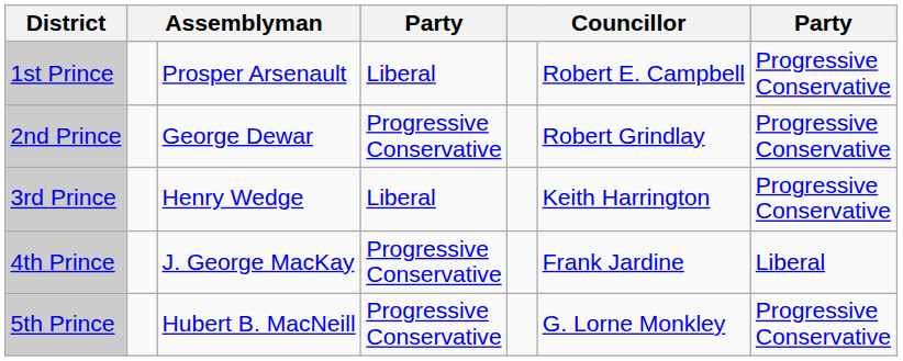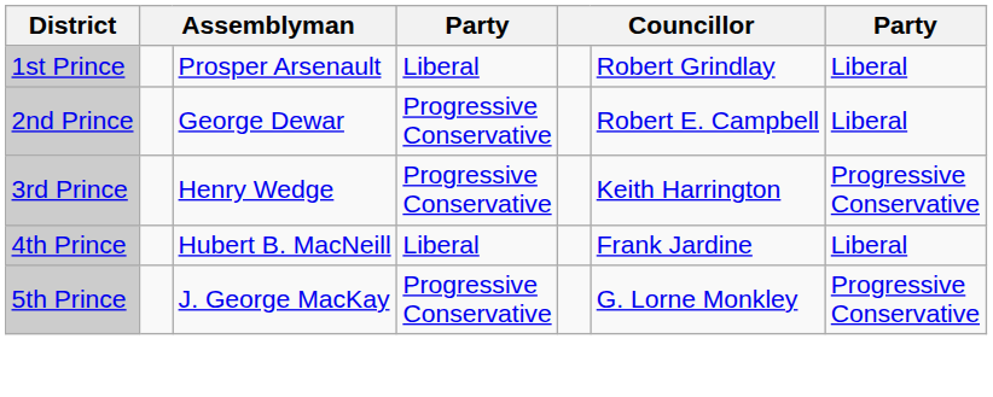1st Prince | column 6: Robert E. Campbell -> Robert Grindlay
1st Prince | column 7: Progressive Conservative -> Liberal
2nd Prince | column 6: Robert Grindlay -> Robert E. Campbell
2nd Prince | column 7: Progressive Conservative -> Liberal
3rd Prince | column 4: Liberal -> Progressive Conservative
4th Prince | column 3: J. George MacKay -> Hubert B. MacNeill
4th Prince | column 4: Progressive Conservative -> Liberal
5th Prince | column 3: Hubert B. MacNeill -> J. George MacKay
